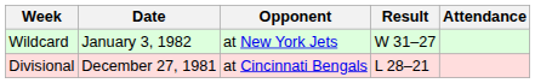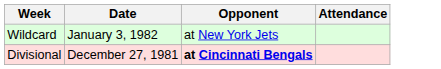- column: Result | W 31–27 | L 28–21
Divisional | Opponent: normal -> bold
